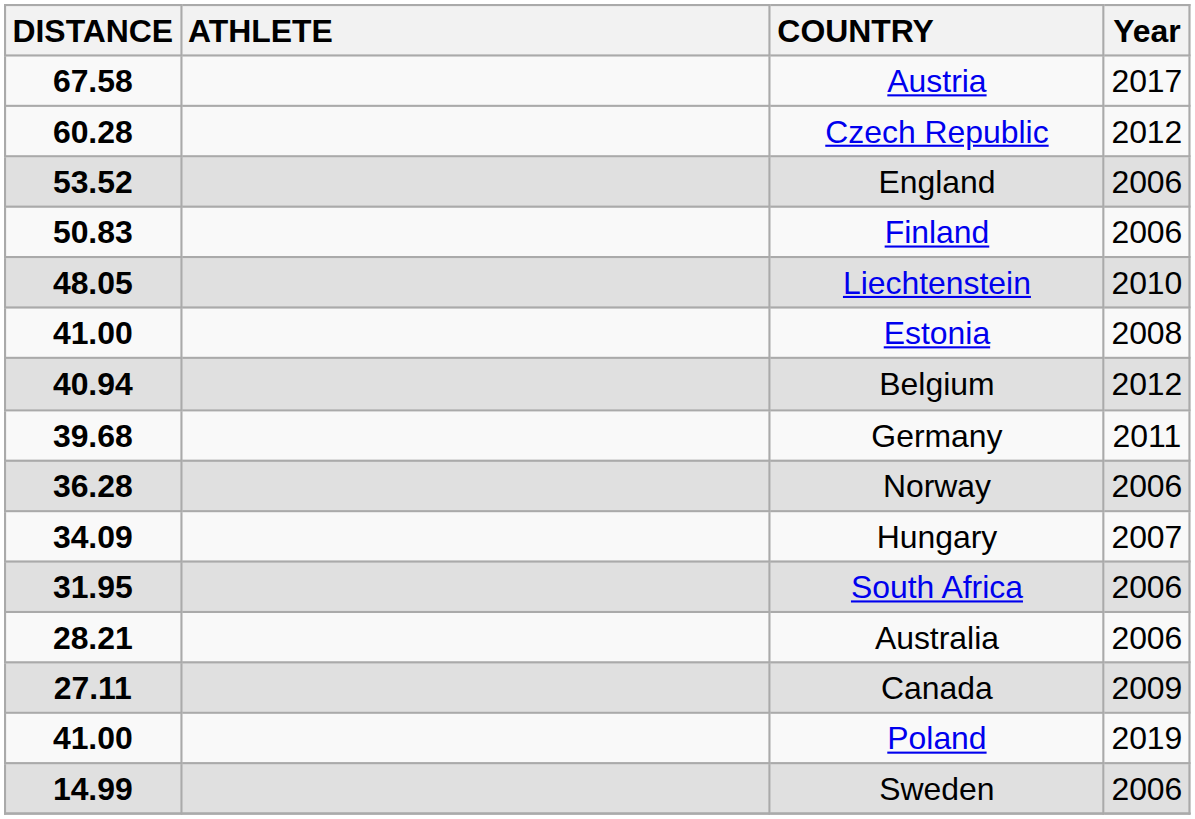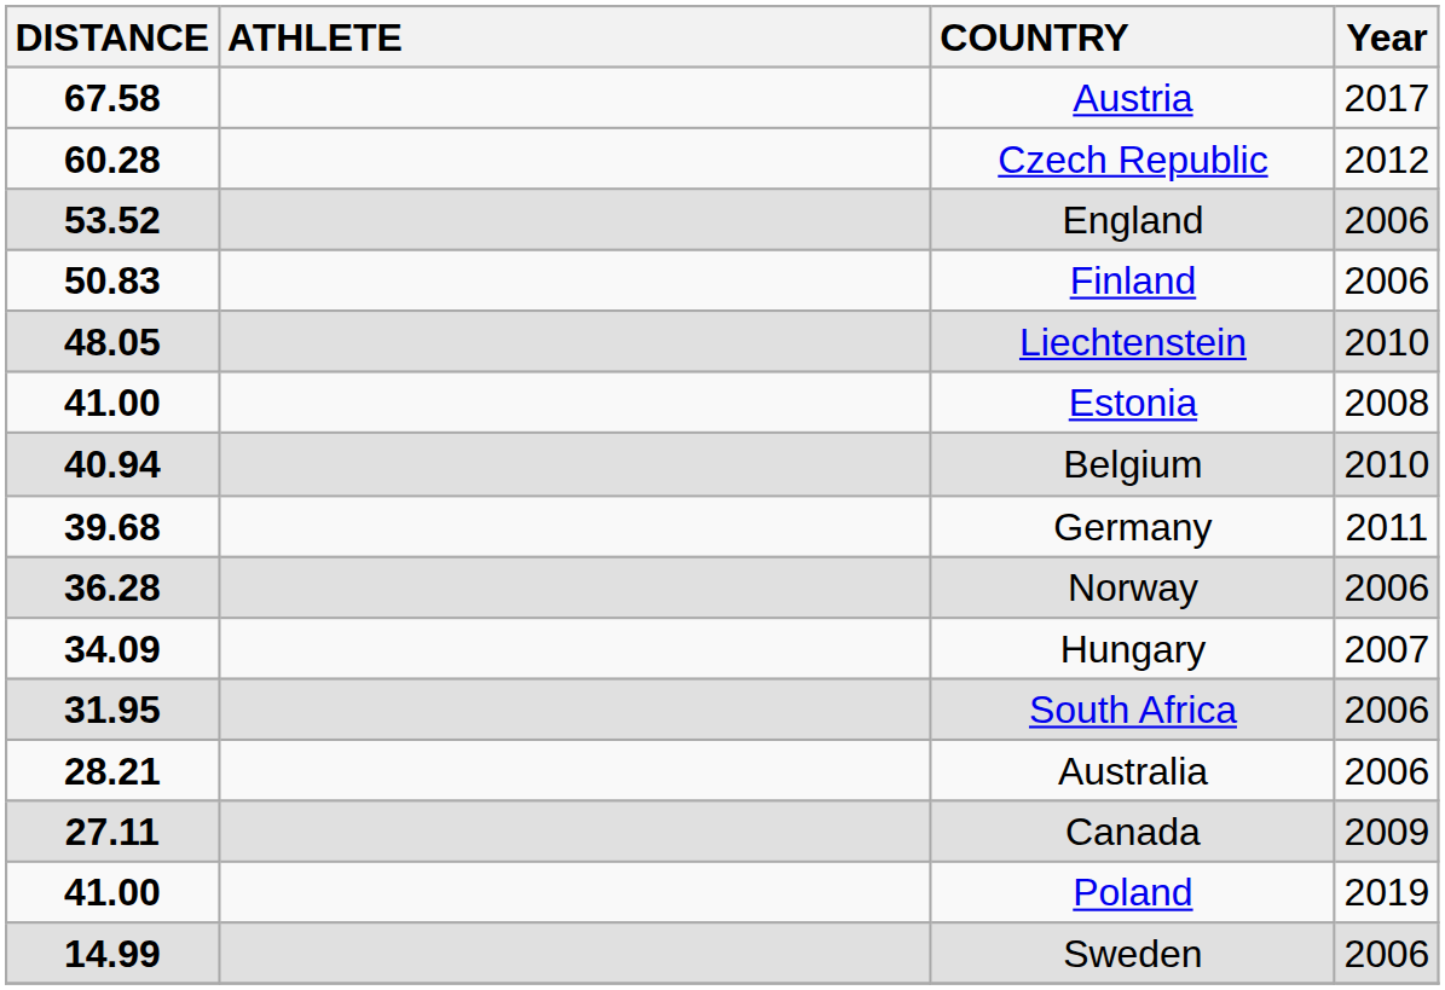Belgium | Year: 2012 -> 2010
